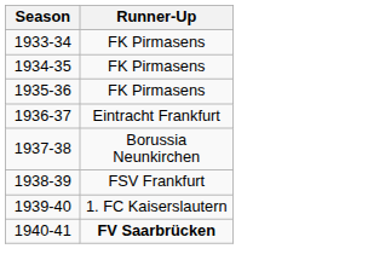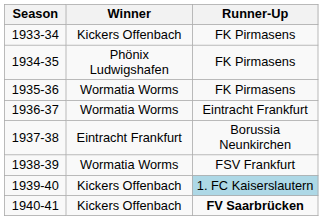+ column: Winner | Kickers Offenbach | Phönix Ludwigshafen | Wormatia Worms | Wormatia Worms | Eintracht Frankfurt | Wormatia Worms | Kickers Offenbach | Kickers Offenbach
1939-40 | Runner-Up: no background -> lightblue background
